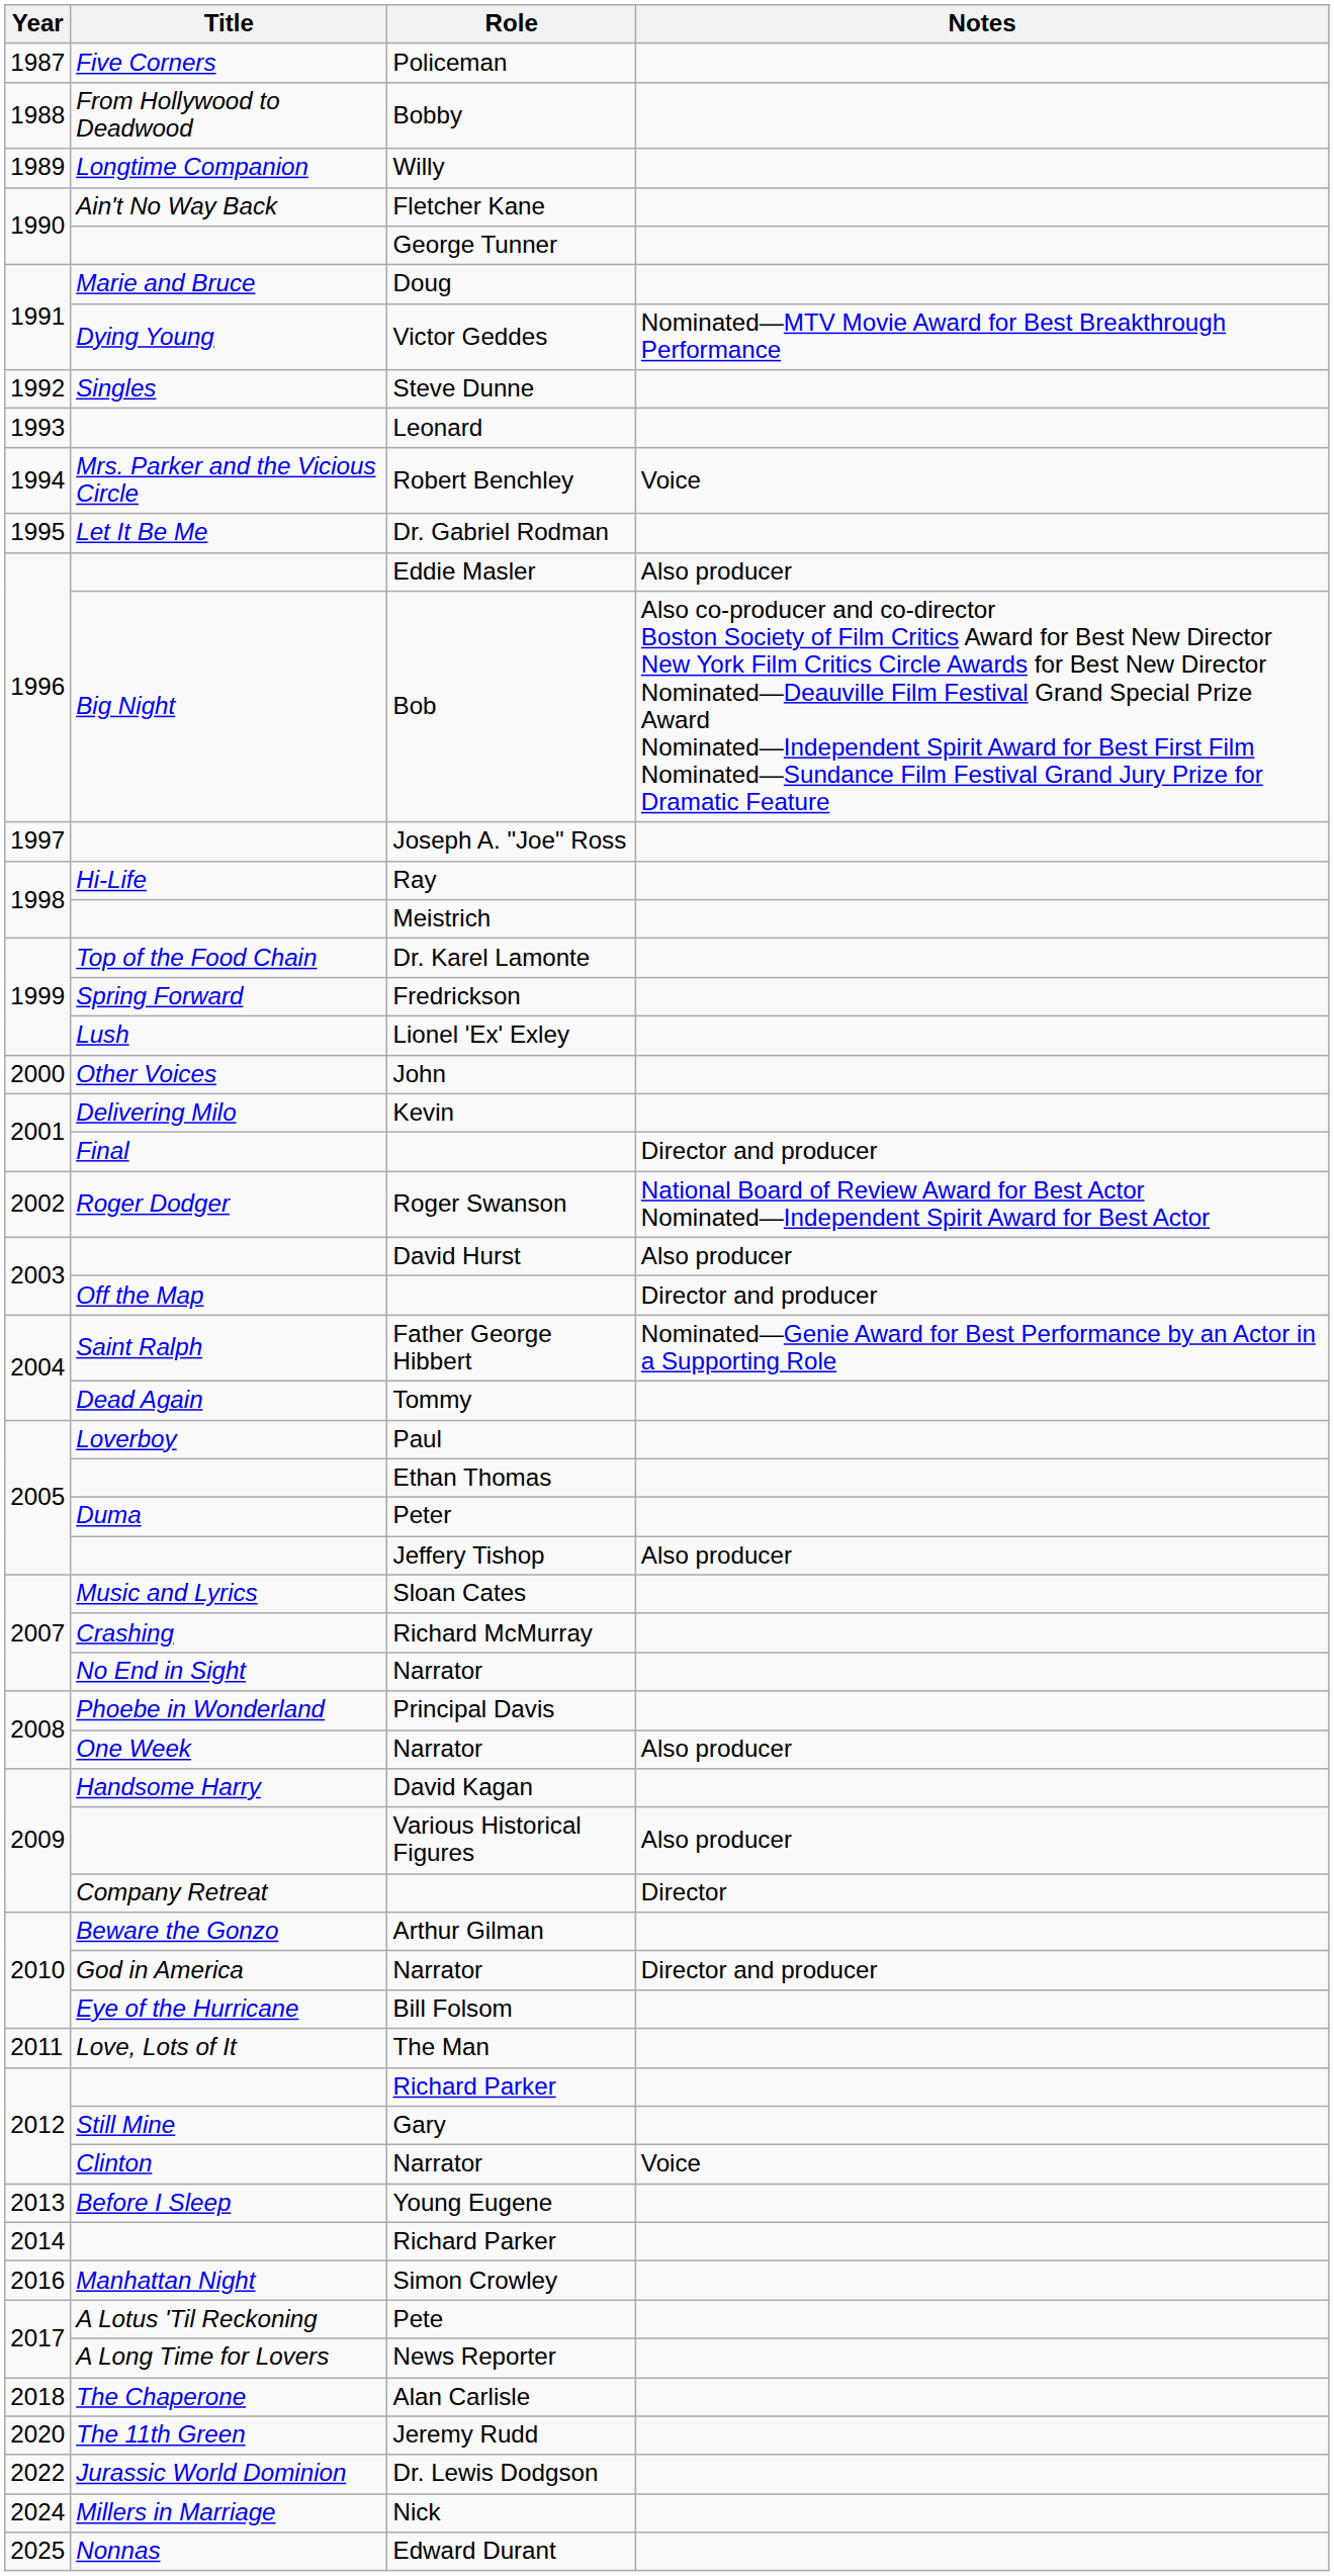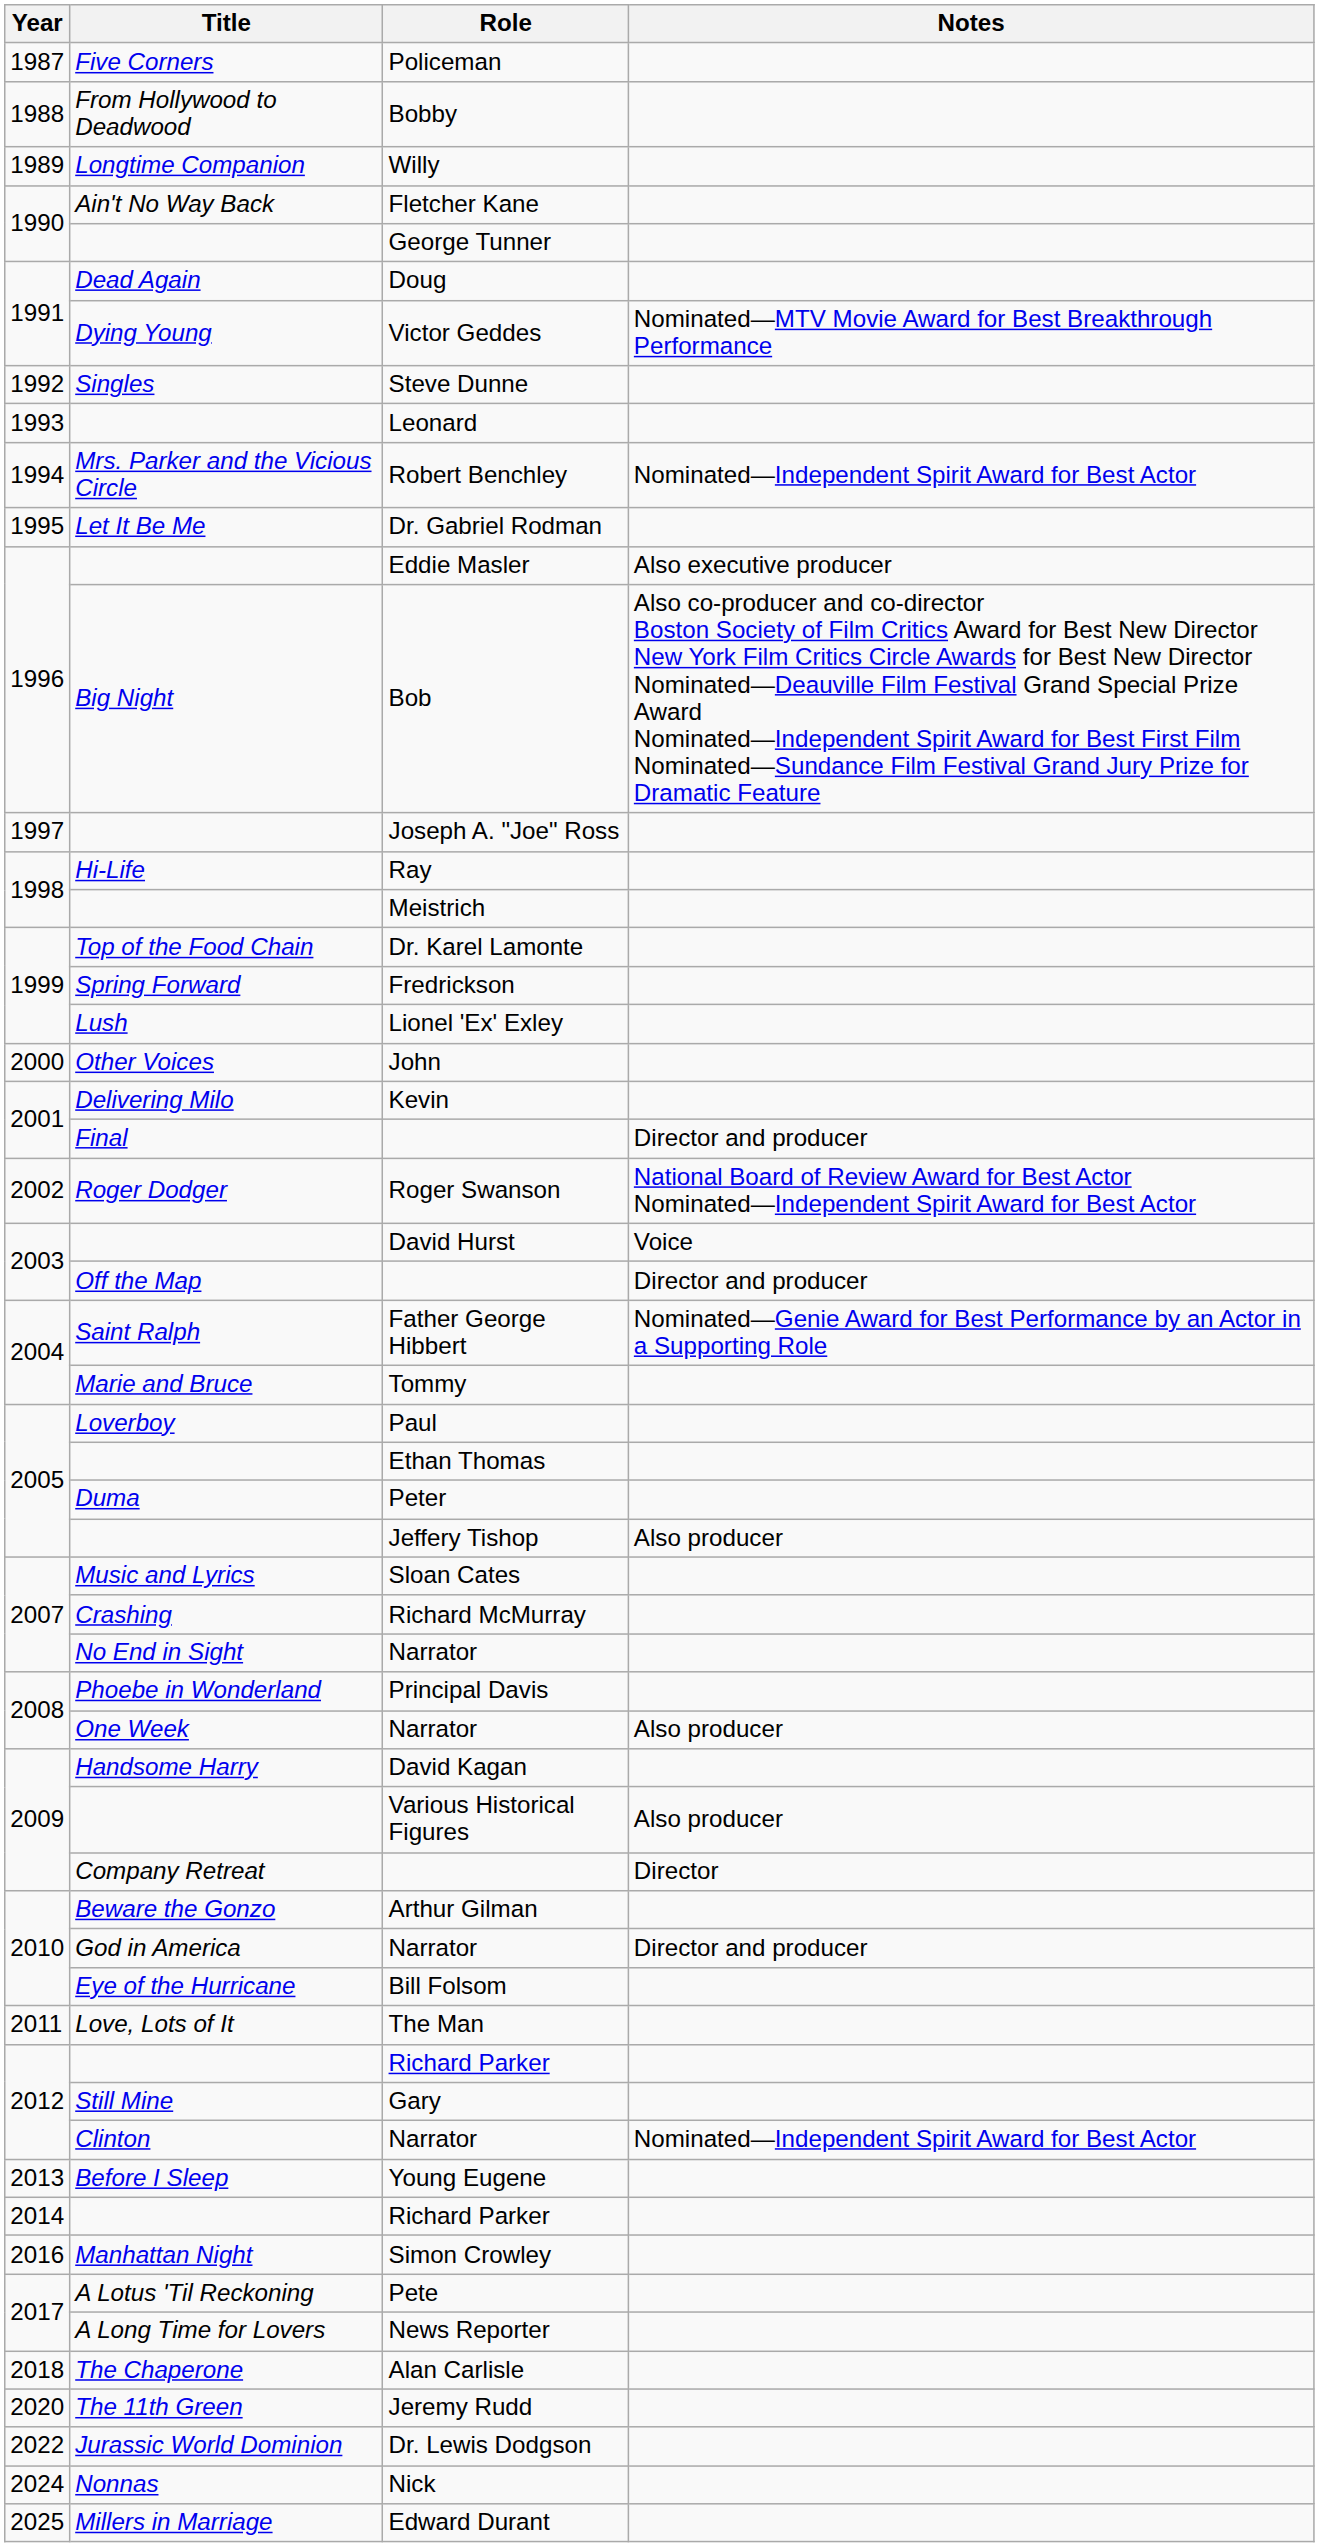Doug | Title: Marie and Bruce -> Dead Again
Robert Benchley | Notes: Voice -> Nominated—Independent Spirit Award for Best Actor
Eddie Masler | Notes: Also producer -> Also executive producer
David Hurst | Notes: Also producer -> Voice
Tommy | Title: Dead Again -> Marie and Bruce
2012 / Narrator | Notes: Voice -> Nominated—Independent Spirit Award for Best Actor
Nick | Title: Millers in Marriage -> Nonnas
Edward Durant | Title: Nonnas -> Millers in Marriage
